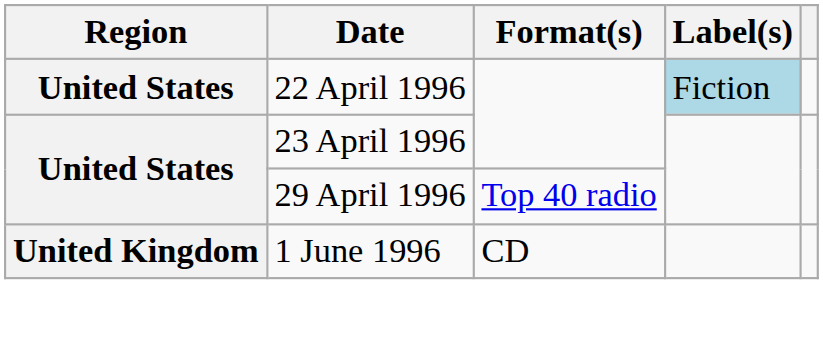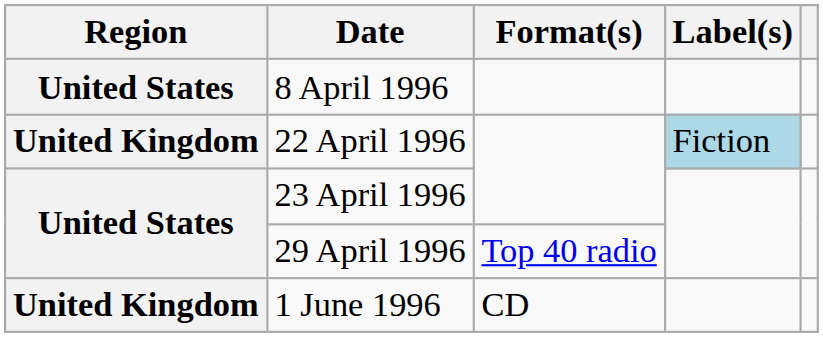+ row: United States | 8 April 1996
22 April 1996 | Region: United States -> United Kingdom
